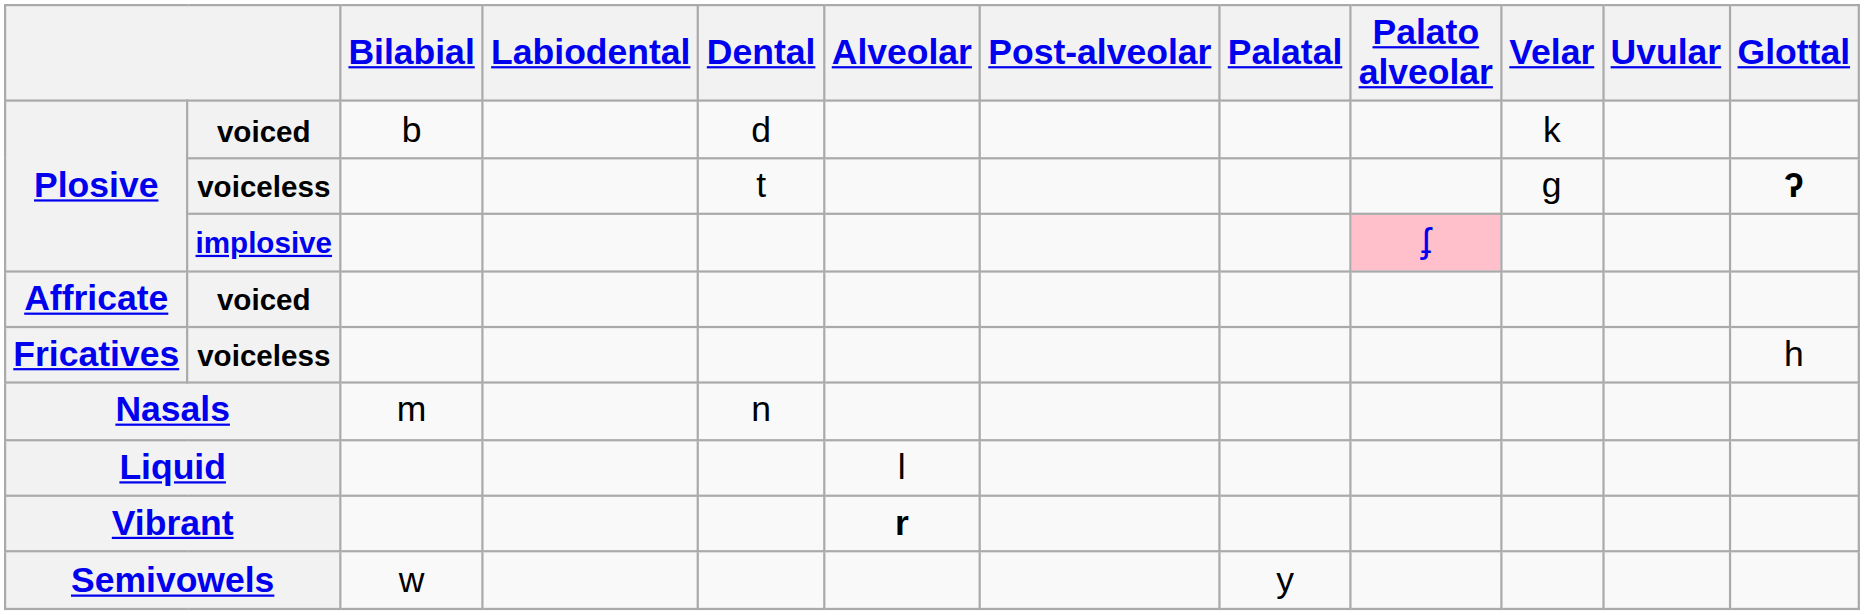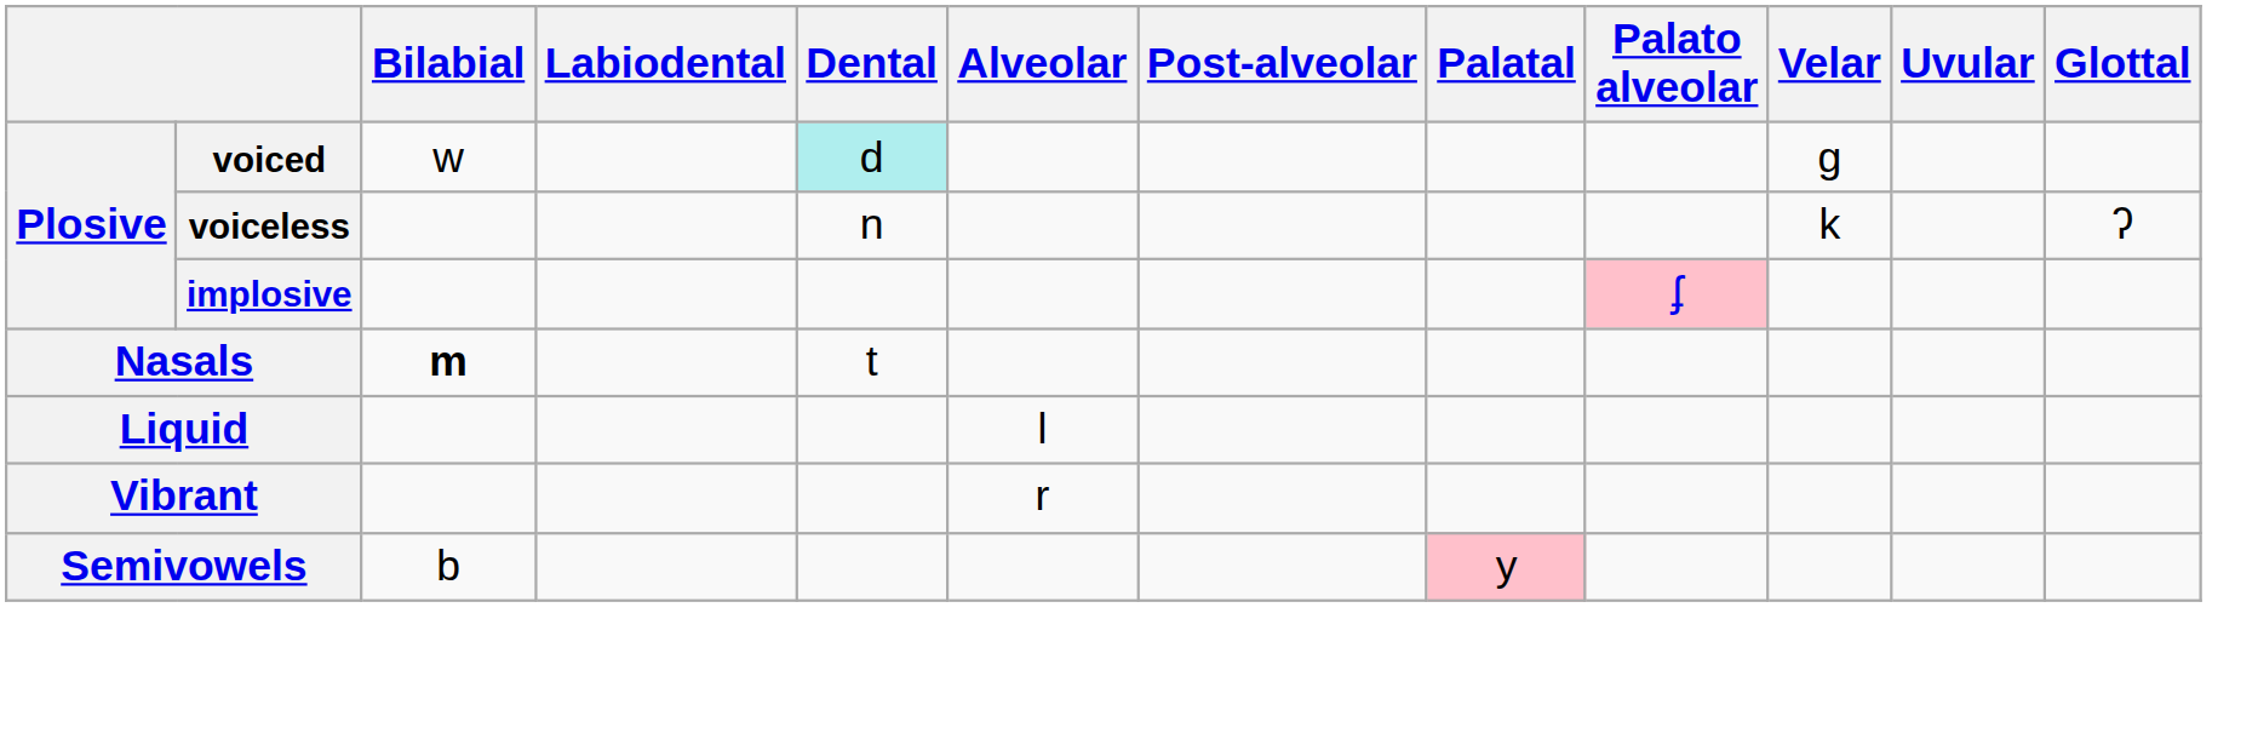Plosive / voiced | Bilabial: b -> w
Plosive / voiced | Dental: no background -> paleturquoise background
Plosive / voiced | Velar: k -> g
Plosive / voiceless | Dental: t -> n
Plosive / voiceless | Velar: g -> k
Plosive / voiceless | Glottal: bold -> normal
- row: Affricate | voiced
- row: Fricatives | voiceless | h
Nasals | Bilabial: normal -> bold
Nasals | Dental: n -> t
Vibrant | Alveolar: bold -> normal
Semivowels | Bilabial: w -> b
Semivowels | Palatal: no background -> pink background
